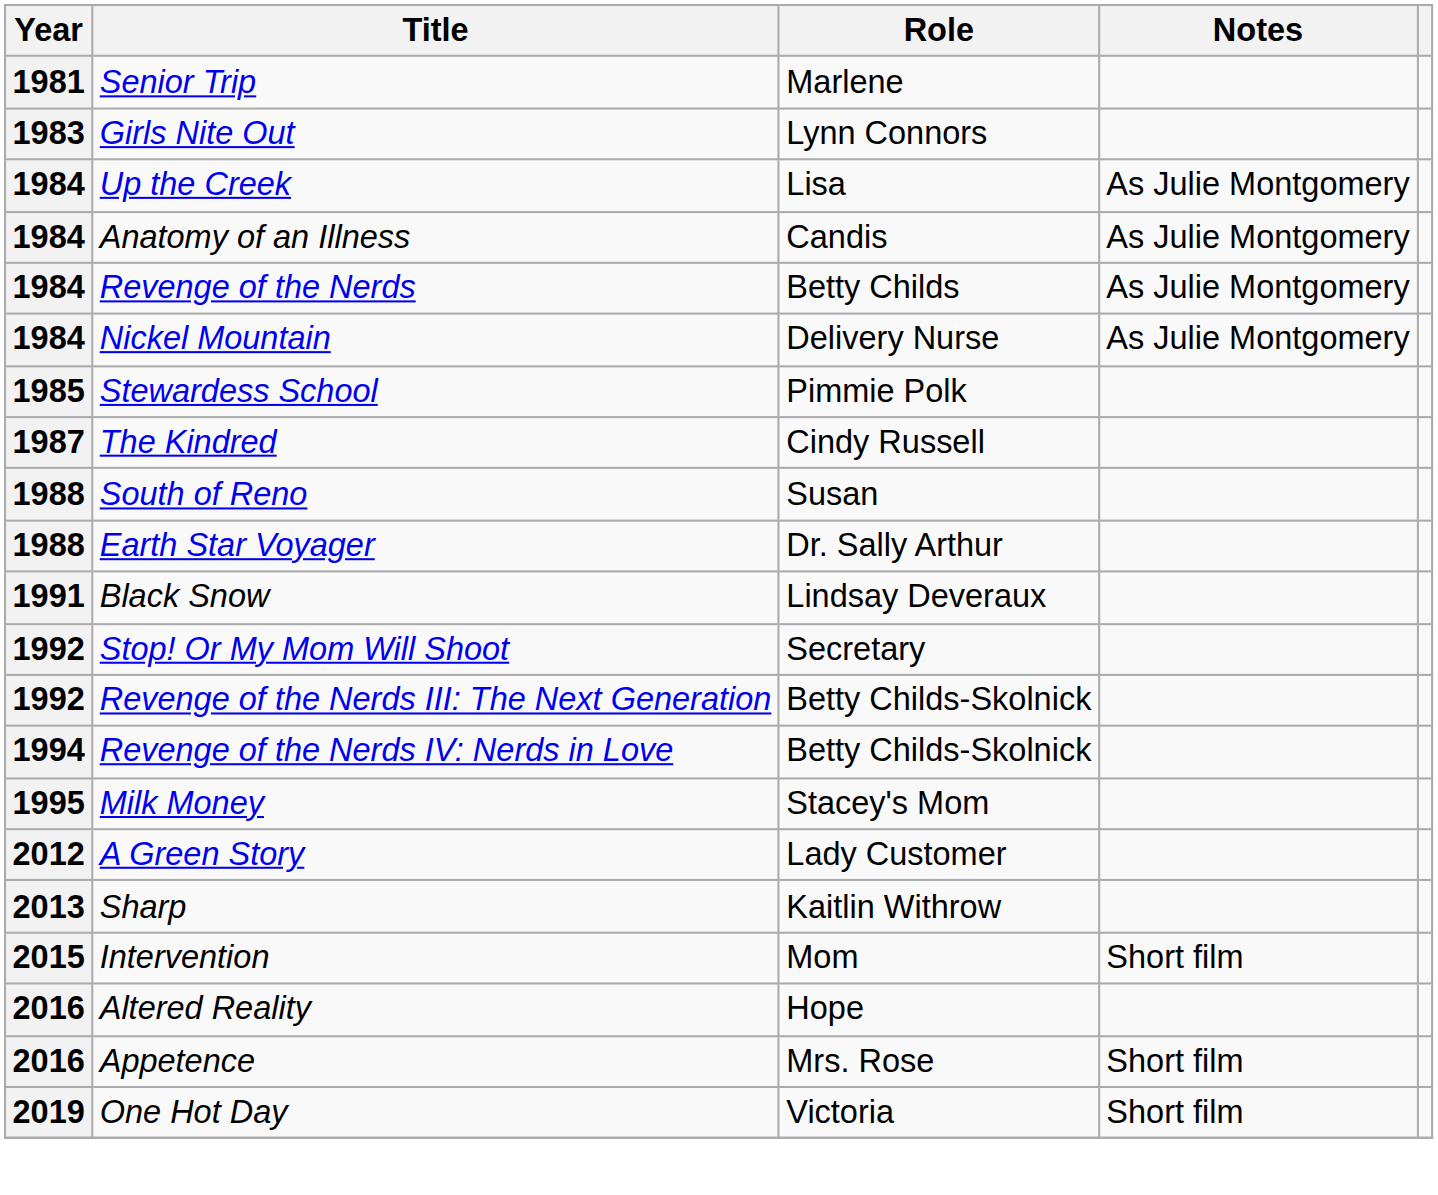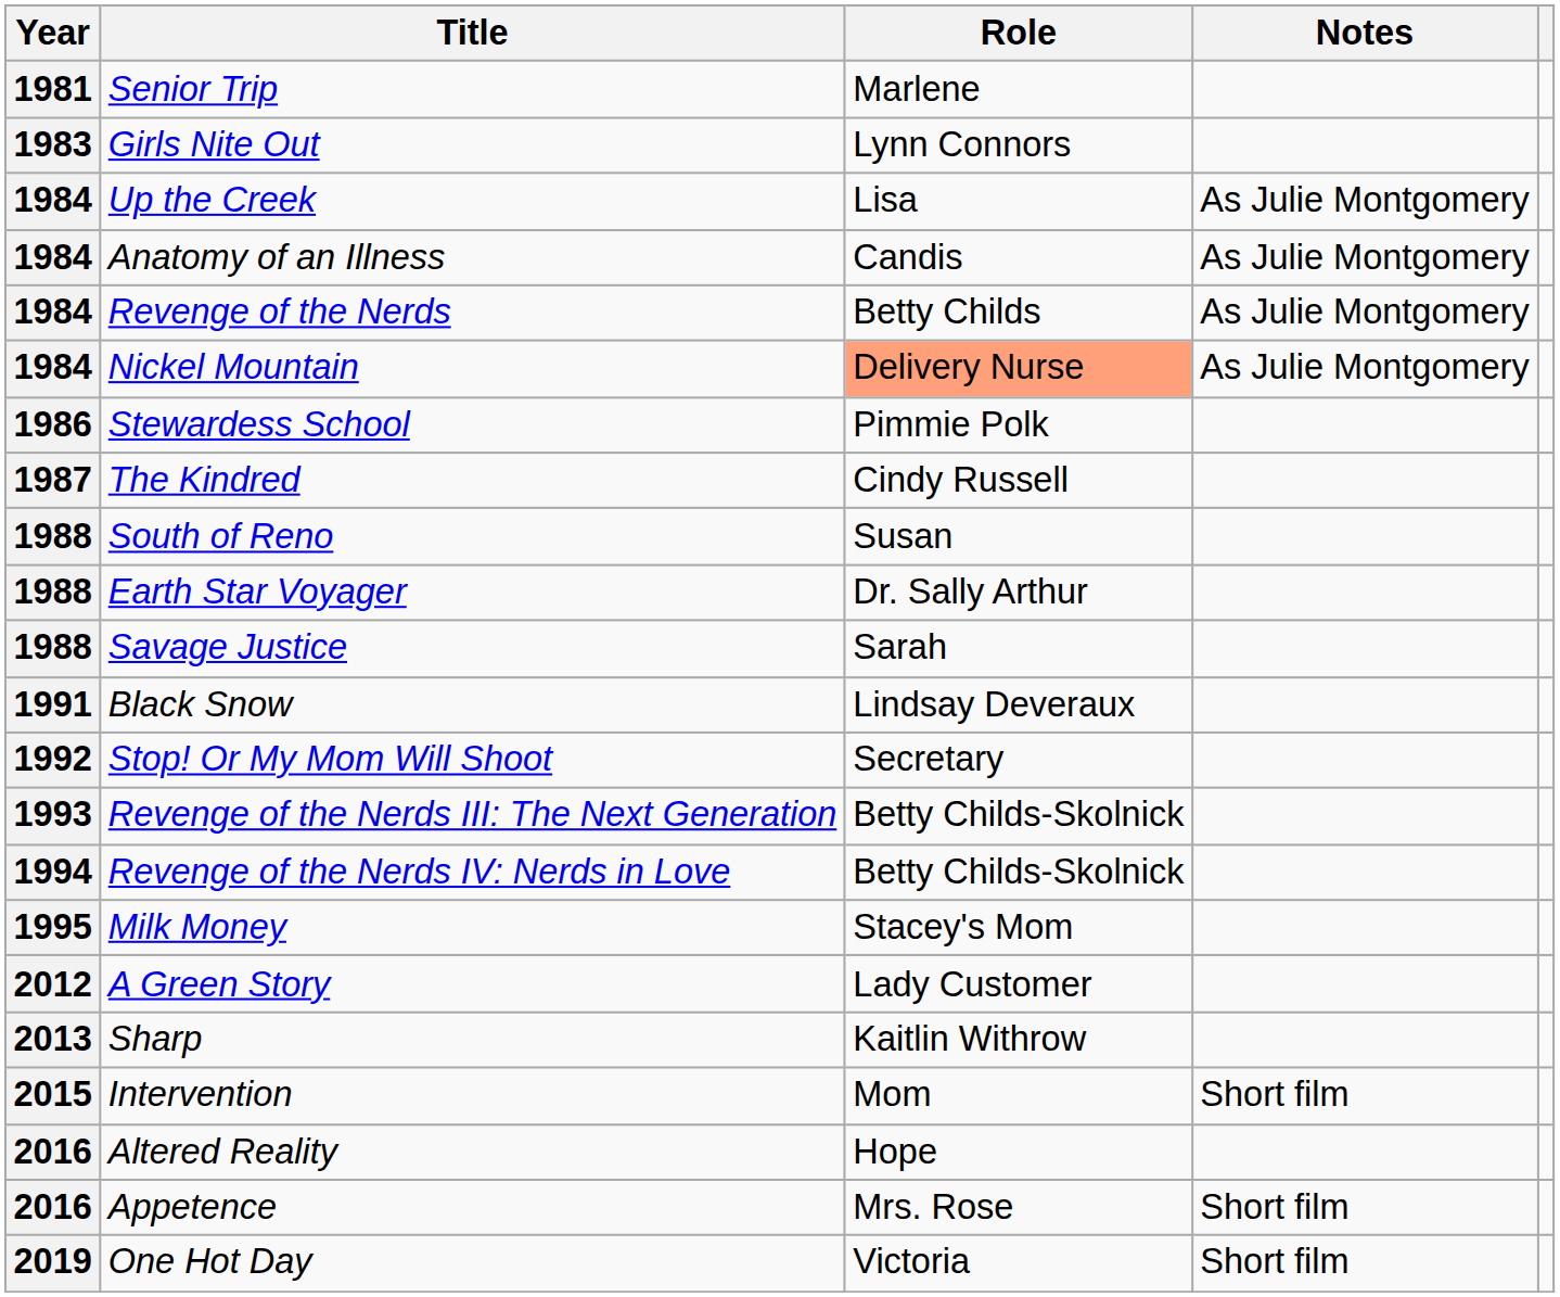Nickel Mountain | Role: no background -> lightsalmon background
Stewardess School | Year: 1985 -> 1986
+ row: 1988 | Savage Justice | Sarah
Revenge of the Nerds III: The Next Generation | Year: 1992 -> 1993
